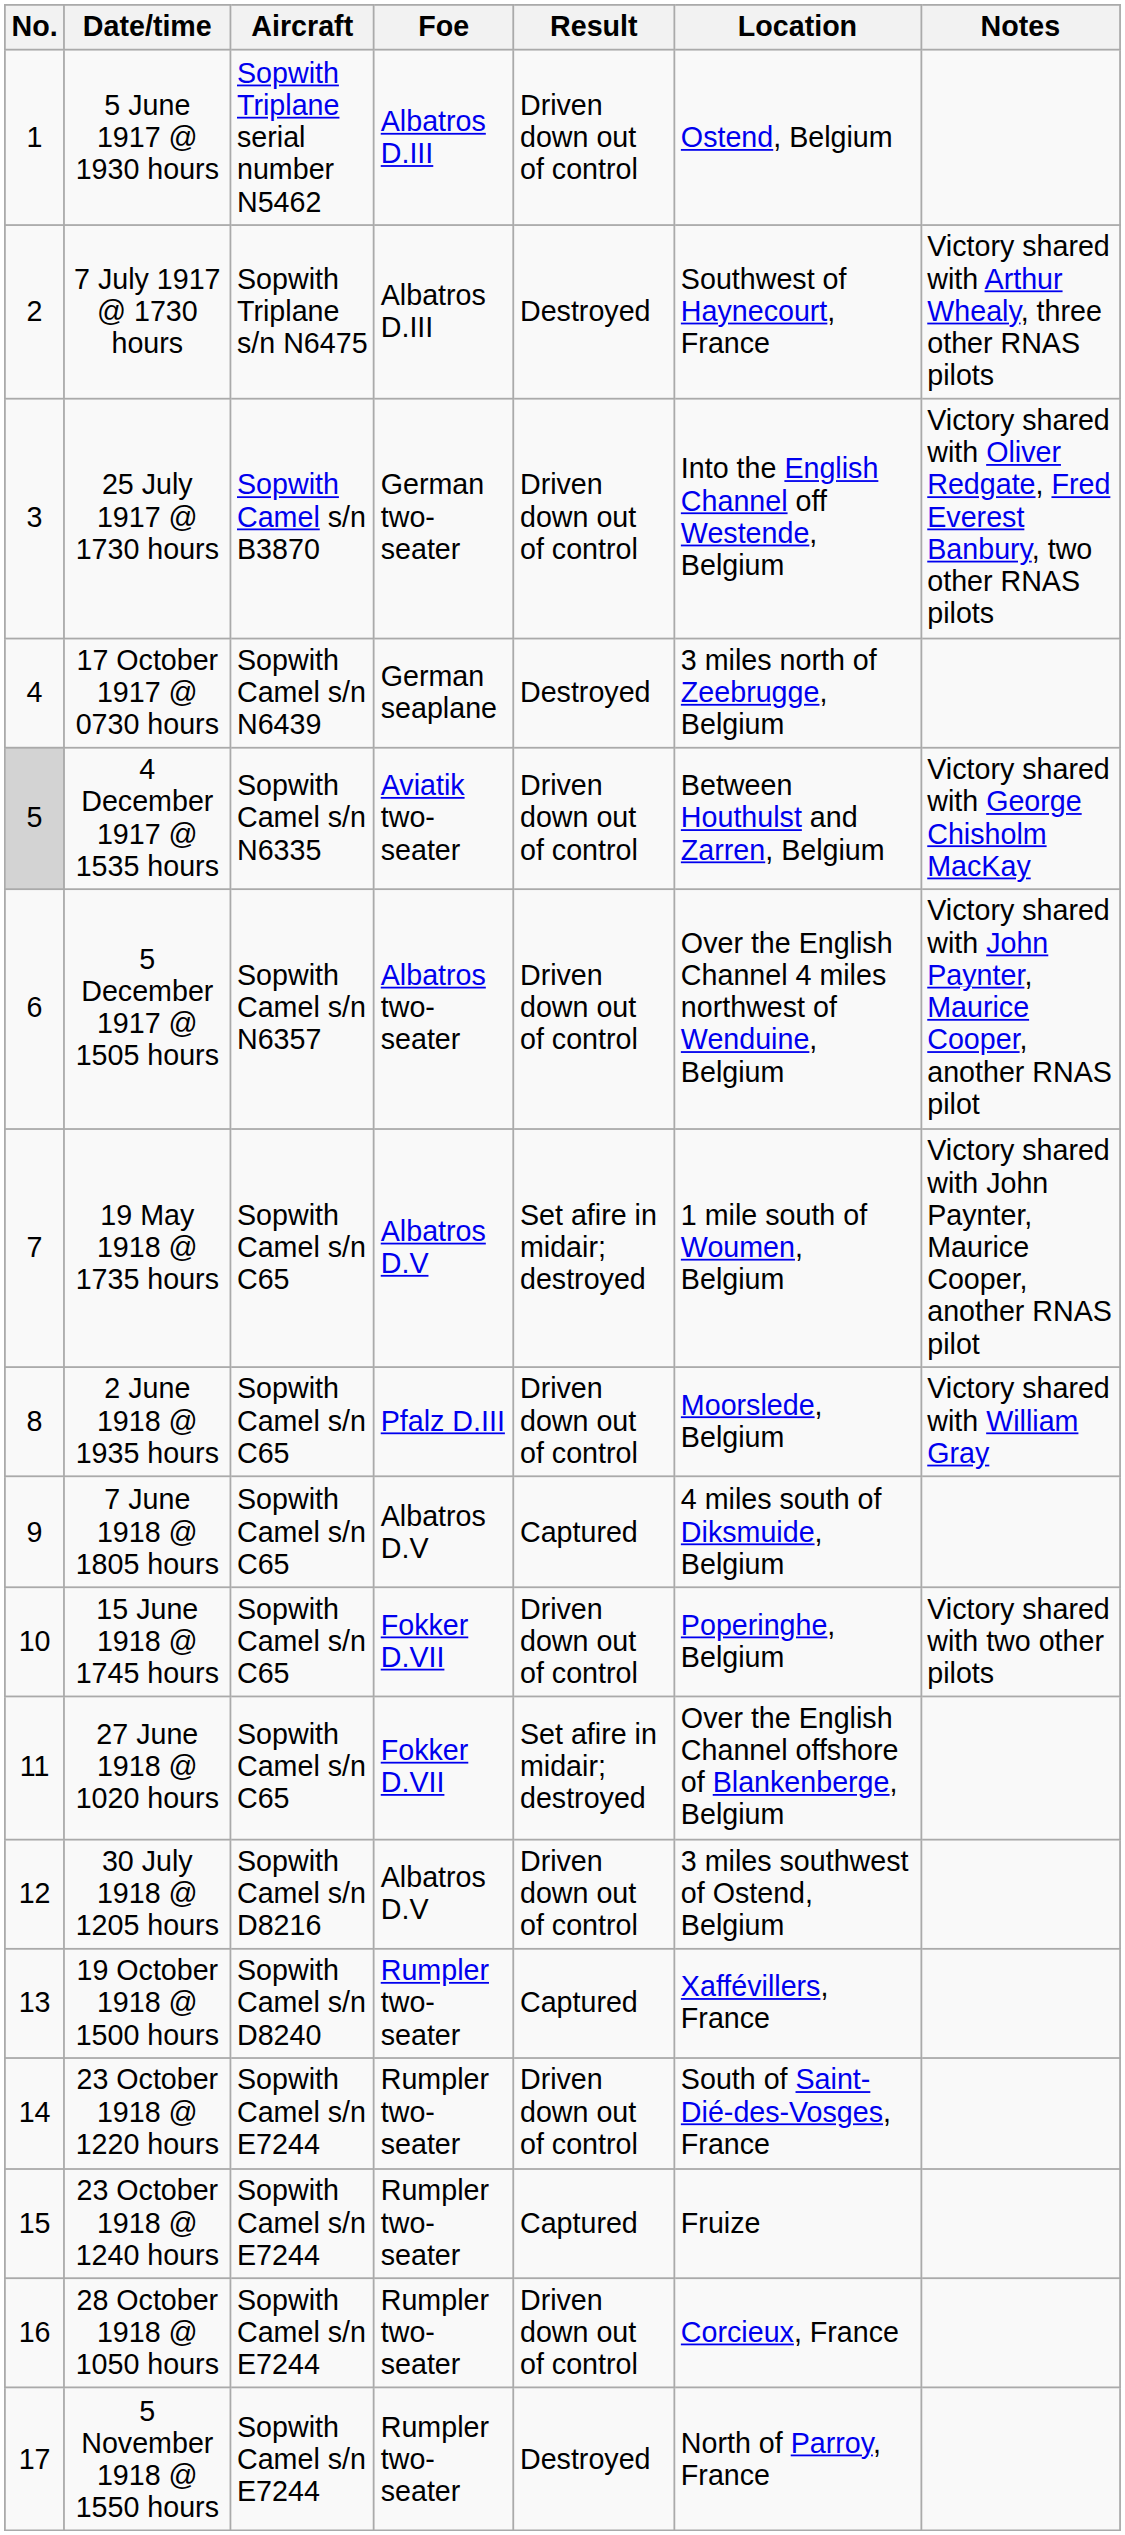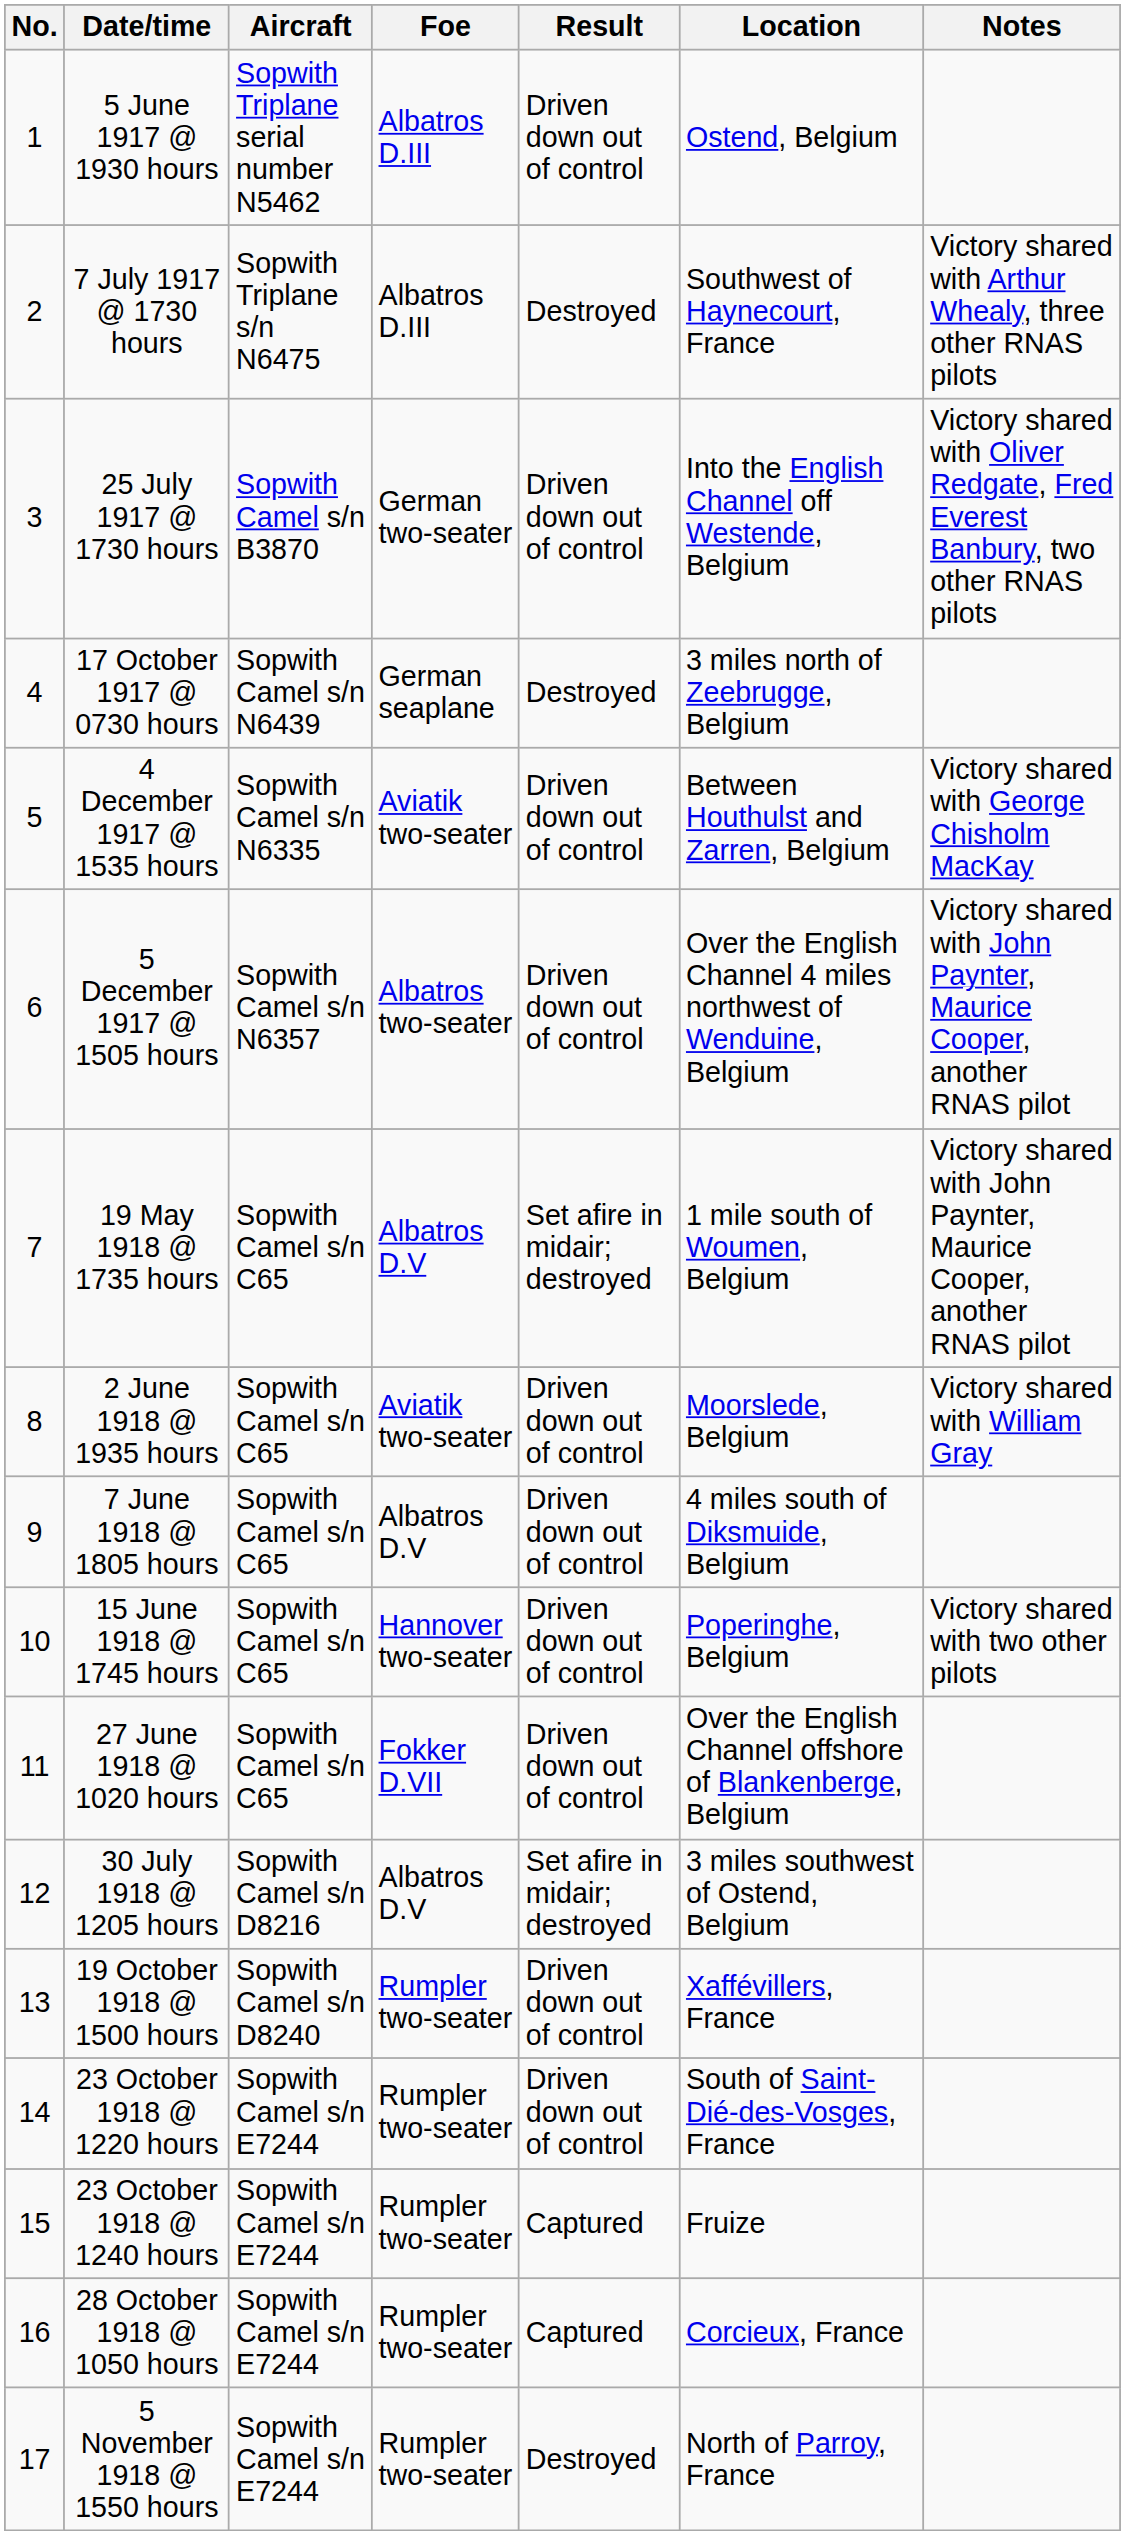4 December 1917 @ 1535 hours | No.: lightgrey background -> no background
2 June 1918 @ 1935 hours | Foe: Pfalz D.III -> Aviatik two-seater
7 June 1918 @ 1805 hours | Result: Captured -> Driven down out of control
15 June 1918 @ 1745 hours | Foe: Fokker D.VII -> Hannover two-seater
27 June 1918 @ 1020 hours | Result: Set afire in midair; destroyed -> Driven down out of control
30 July 1918 @ 1205 hours | Result: Driven down out of control -> Set afire in midair; destroyed
19 October 1918 @ 1500 hours | Result: Captured -> Driven down out of control
28 October 1918 @ 1050 hours | Result: Driven down out of control -> Captured
